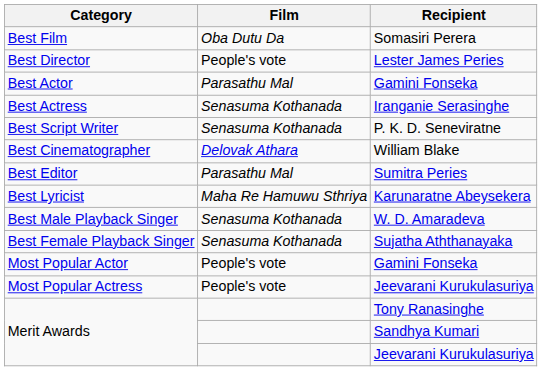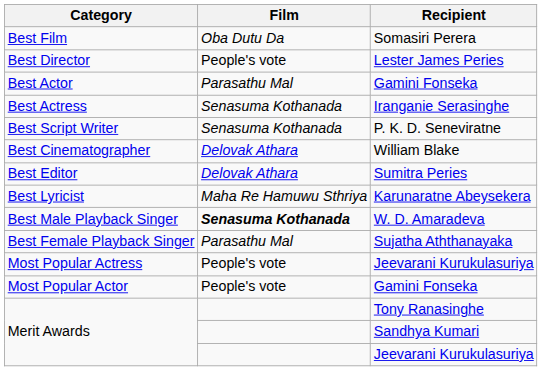Best Editor | Film: Parasathu Mal -> Delovak Athara
Best Male Playback Singer | Film: normal -> bold
Best Female Playback Singer | Film: Senasuma Kothanada -> Parasathu Mal
rows swapped: Most Popular Actor <-> Most Popular Actress
